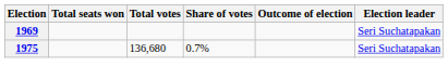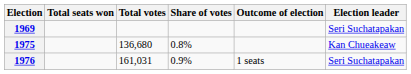1975 | Share of votes: 0.7% -> 0.8%
1975 | Election leader: Seri Suchatapakan -> Kan Chueakeaw
+ row: 1976 | 161,031 | 0.9% | 1 seats | Seri Suchatapakan
